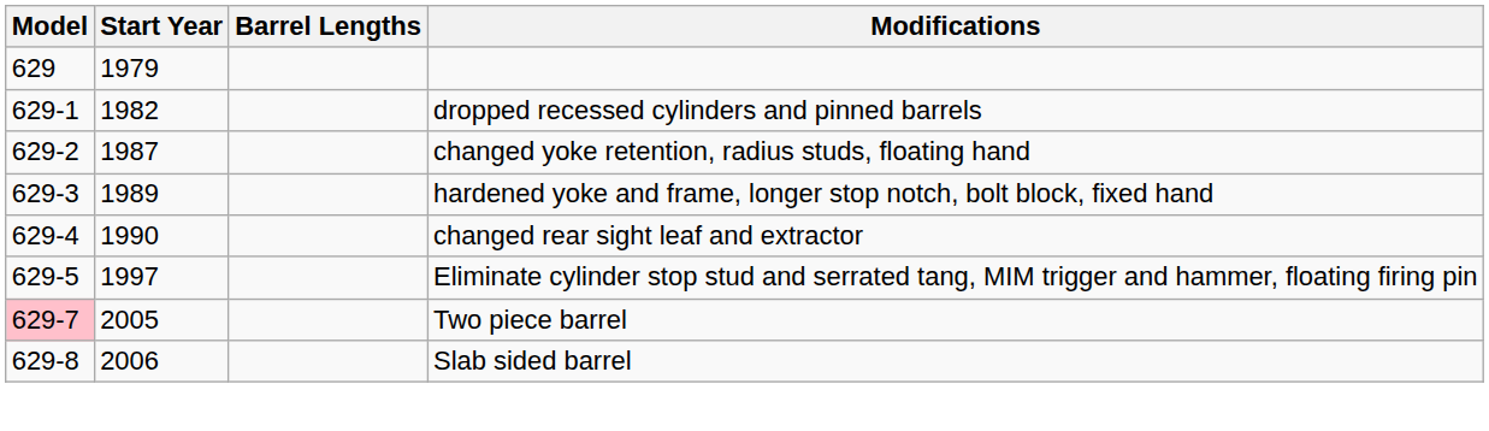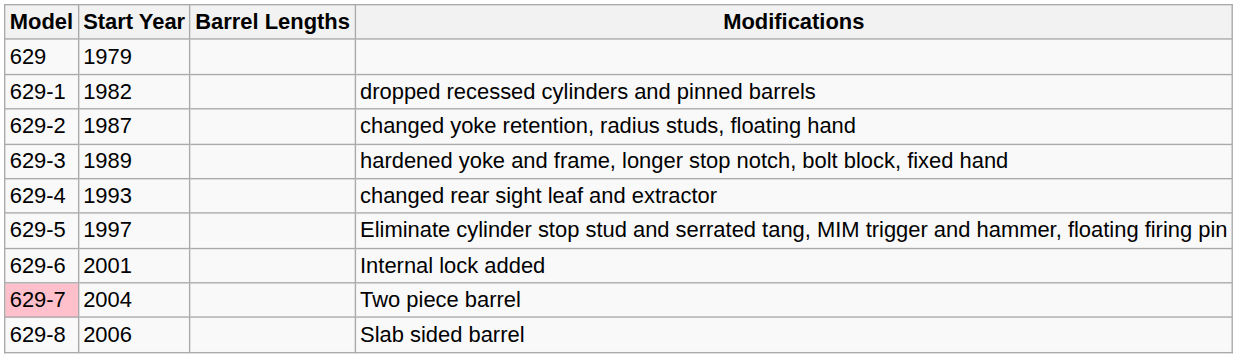changed rear sight leaf and extractor | Start Year: 1990 -> 1993
+ row: 629-6 | 2001 | Internal lock added
Two piece barrel | Start Year: 2005 -> 2004
